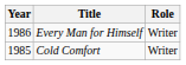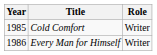rows swapped: Every Man for Himself <-> Cold Comfort
